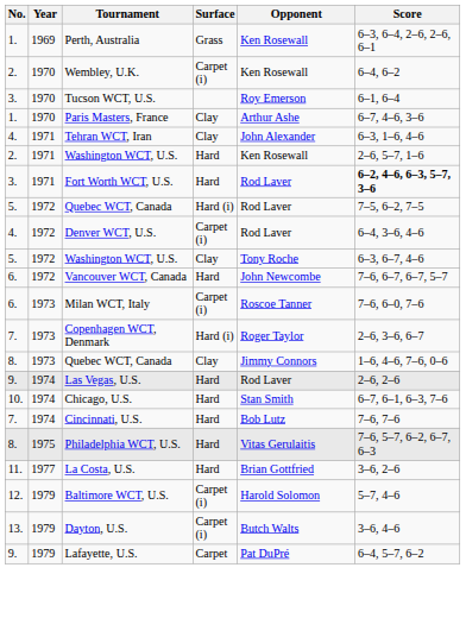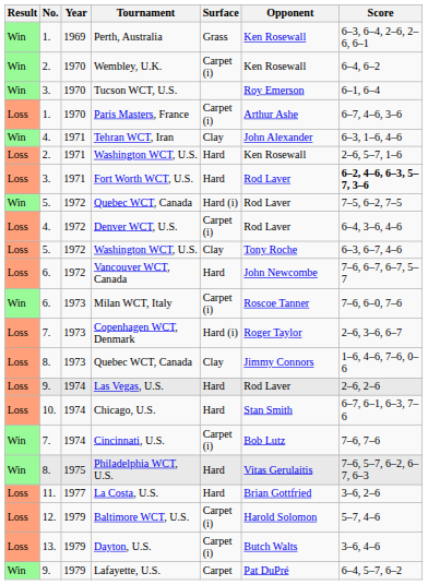+ column: Result | Win | Win | Win | Loss | Win | Loss | Loss | Win | Loss | Loss | Loss | Win | Loss | Loss | Loss | Loss | Win | Win | Loss | Loss | Loss | Win
Paris Masters, France | Surface: Clay -> Carpet (i)
Cincinnati, U.S. | Surface: Hard -> Carpet (i)
